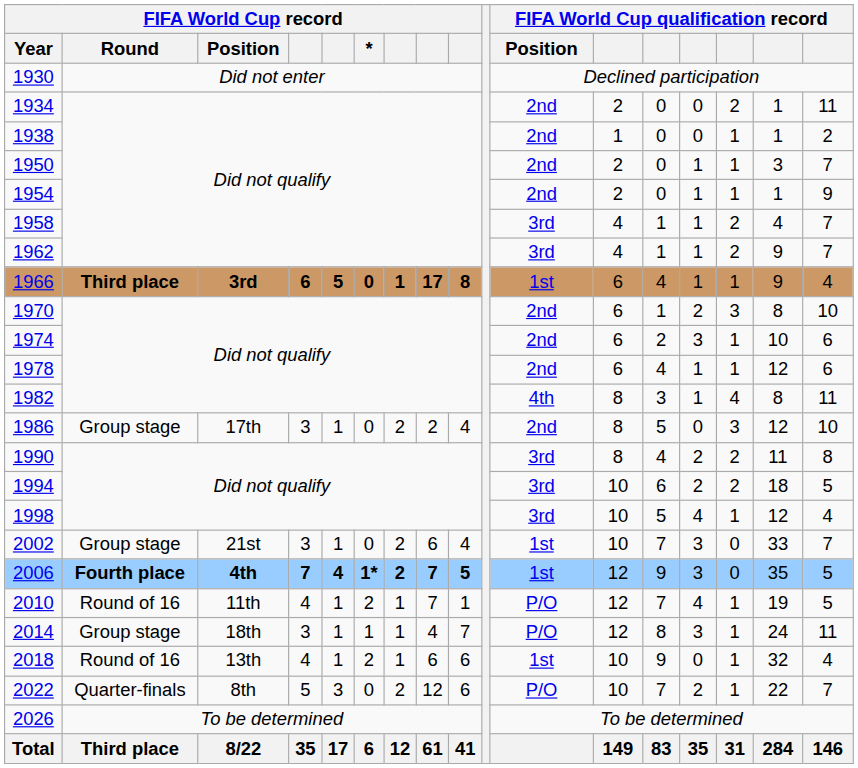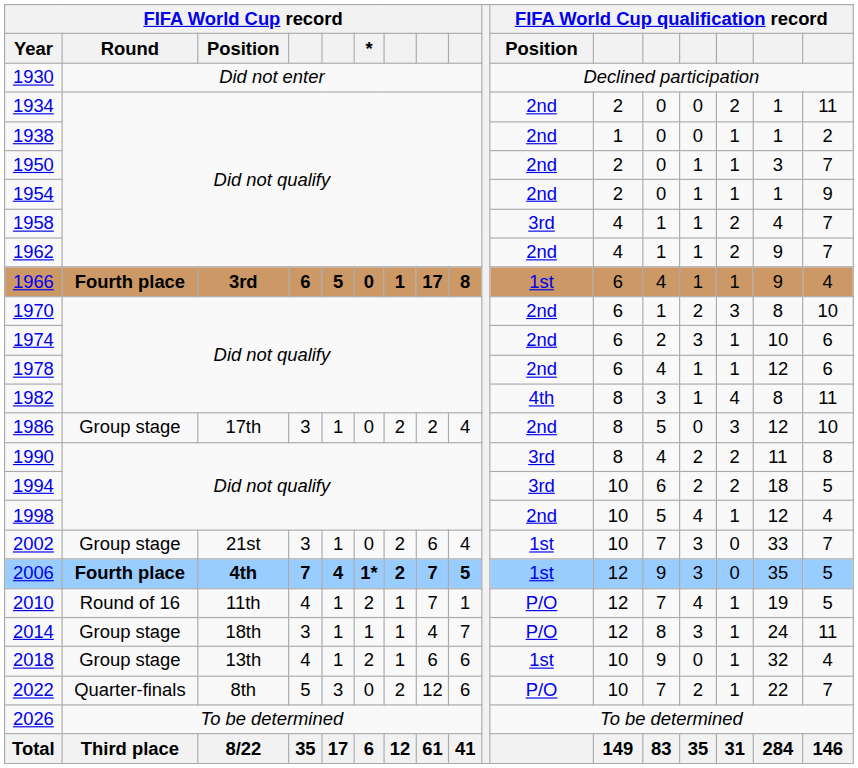1962 | FIFA World Cup qualification record / Position: 3rd -> 2nd
1966 | FIFA World Cup record / Round: Third place -> Fourth place
1998 | FIFA World Cup qualification record / Position: 3rd -> 2nd
2018 | FIFA World Cup record / Round: Round of 16 -> Group stage
